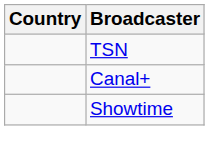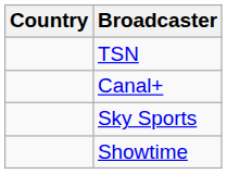+ row: Sky Sports
